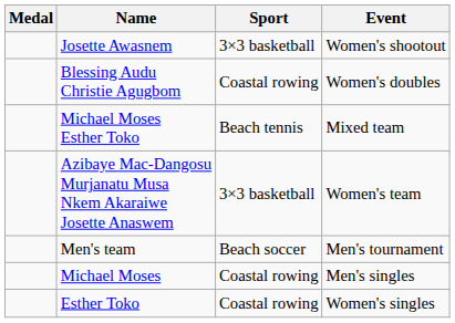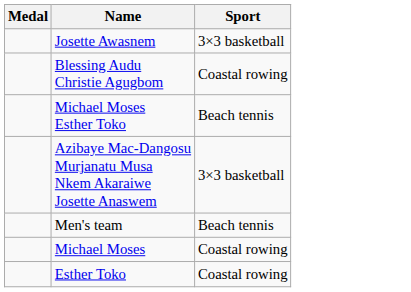- column: Event | Women's shootout | Women's doubles | Mixed team | Women's team | Men's tournament | Men's singles | Women's singles
Men's team | Sport: Beach soccer -> Beach tennis
